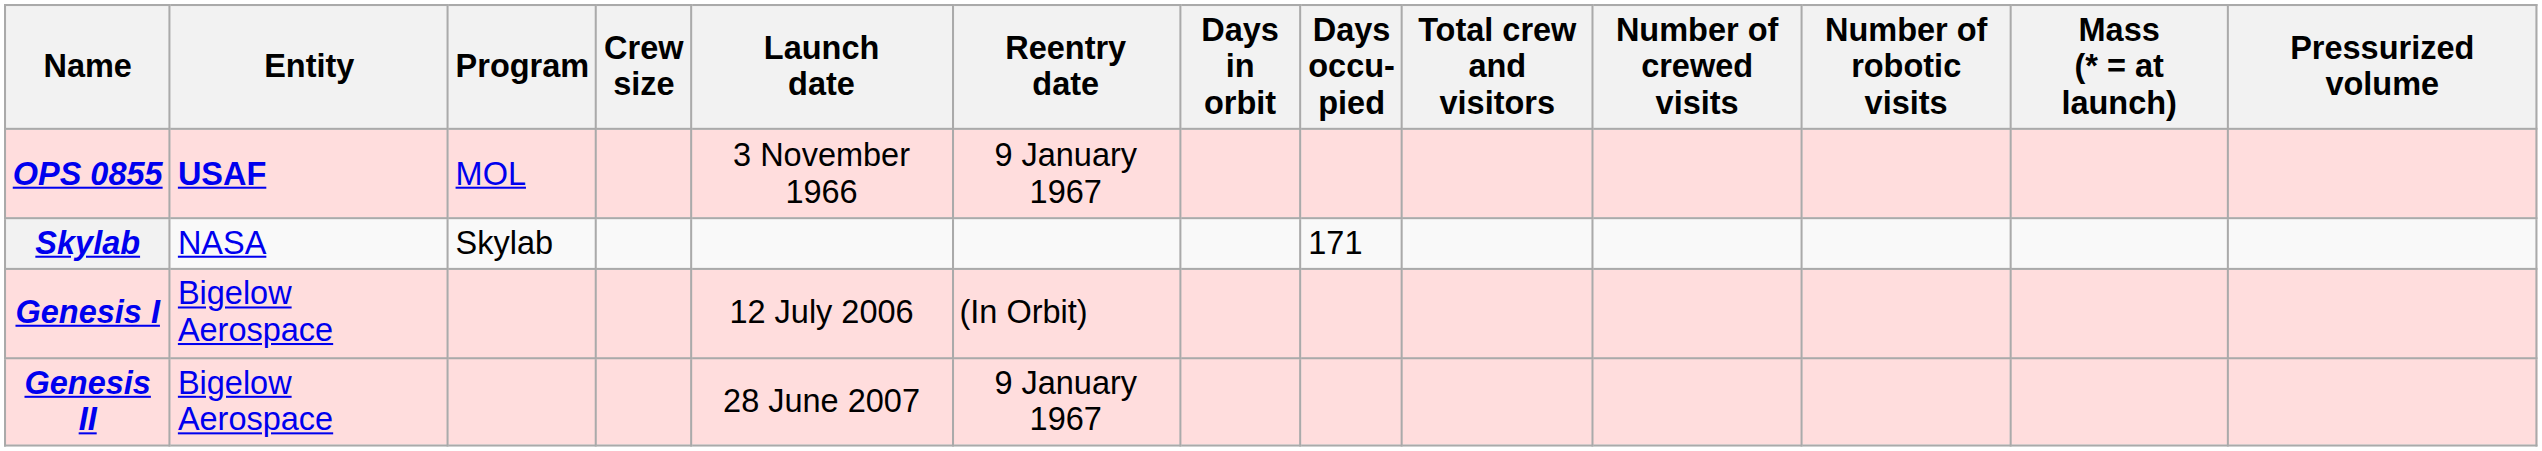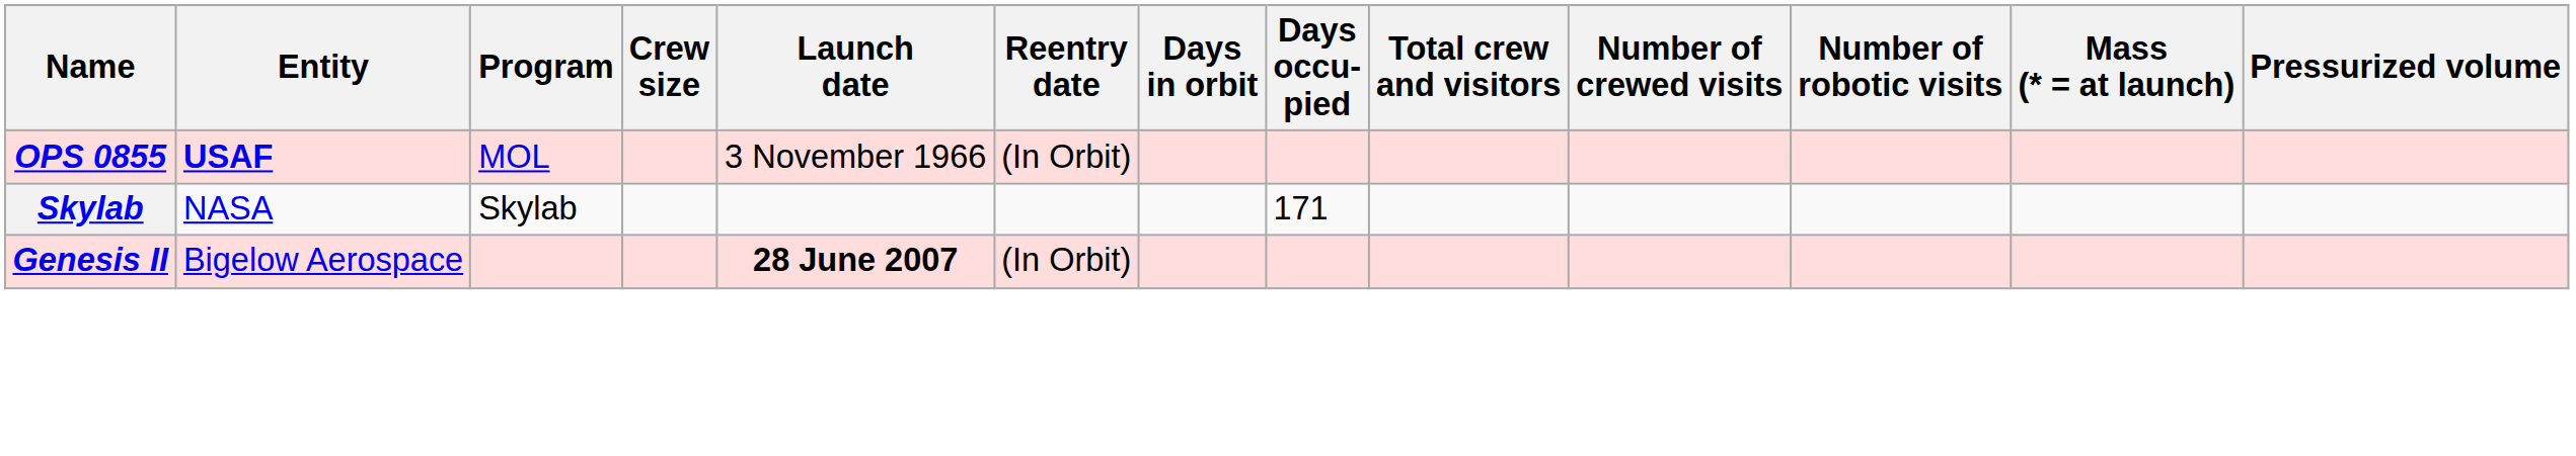OPS 0855 | Reentry date: 9 January 1967 -> (In Orbit)
- row: Genesis I | Bigelow Aerospace | 12 July 2006 | (In Orbit)
Genesis II | Launch date: normal -> bold
Genesis II | Reentry date: 9 January 1967 -> (In Orbit)
